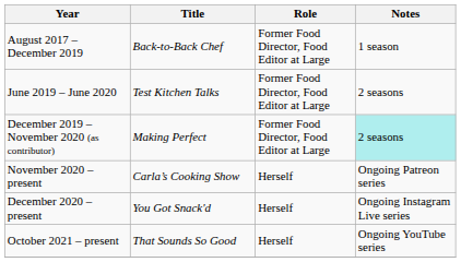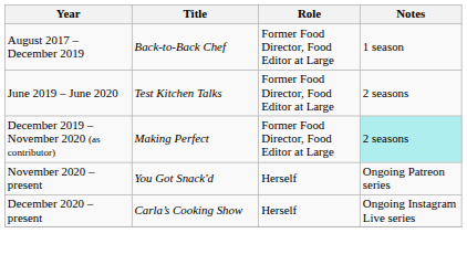November 2020 – present | Title: Carla’s Cooking Show -> You Got Snack'd
December 2020 – present | Title: You Got Snack'd -> Carla’s Cooking Show
- row: October 2021 – present | That Sounds So Good | Herself | Ongoing YouTube series
